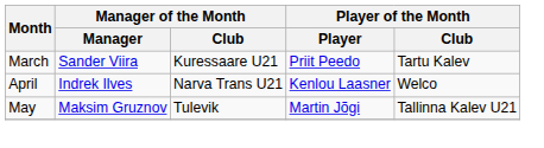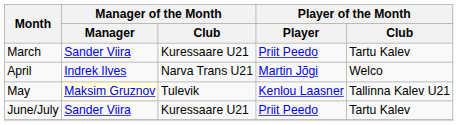April | Player of the Month / Player: Kenlou Laasner -> Martin Jõgi
May | Manager of the Month / Manager: no background -> lightyellow background
May | Player of the Month / Player: Martin Jõgi -> Kenlou Laasner
+ row: June/July | Sander Viira | Kuressaare U21 | Priit Peedo | Tartu Kalev
